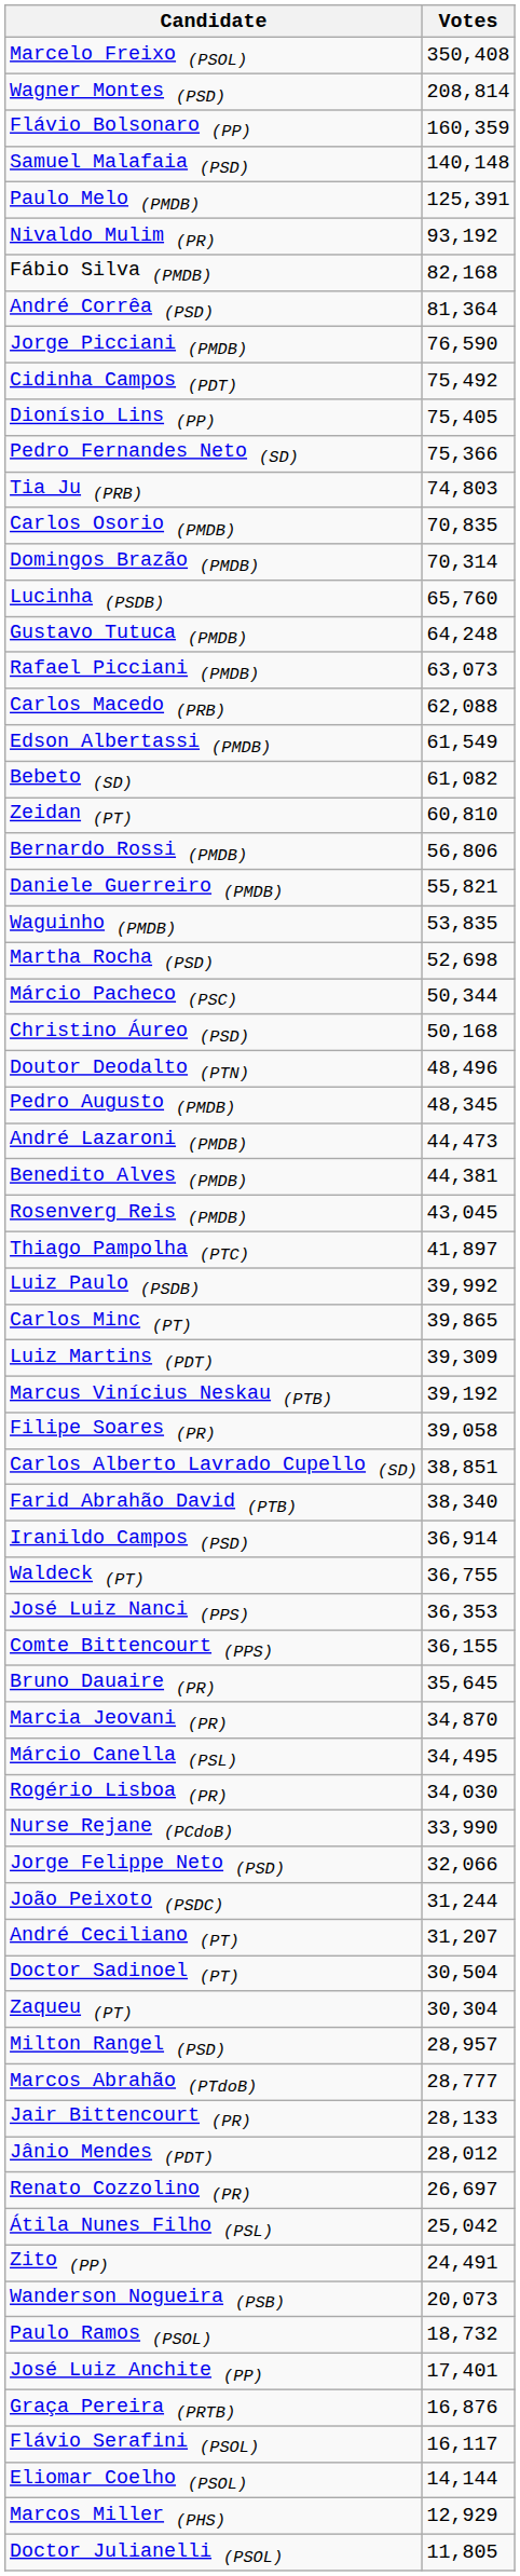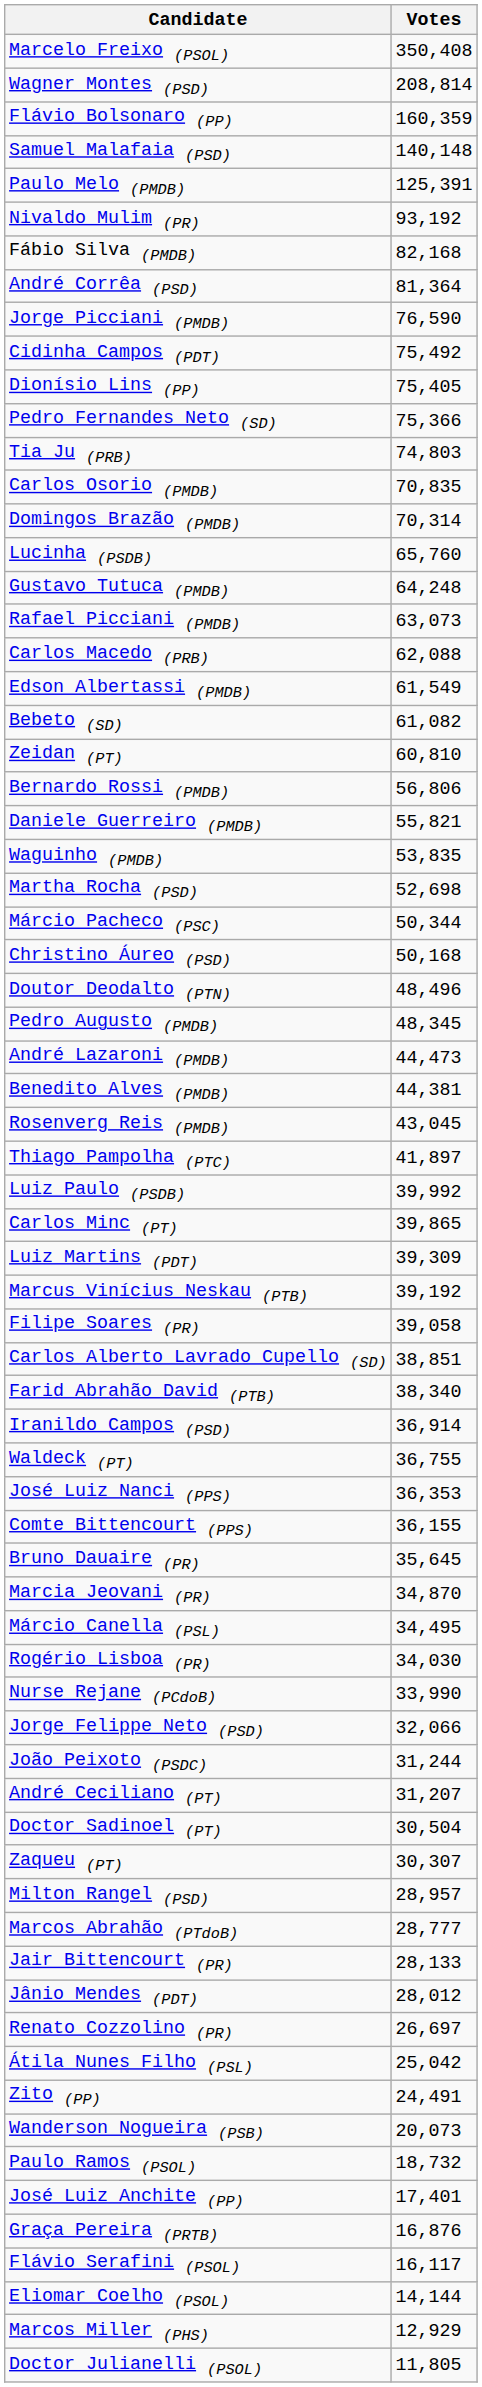Zaqueu (PT) | Votes: 30,304 -> 30,307
